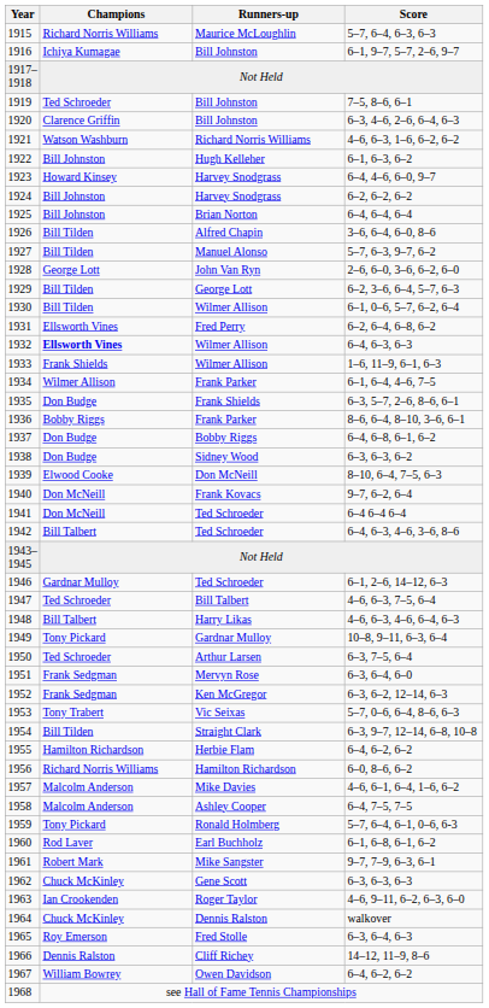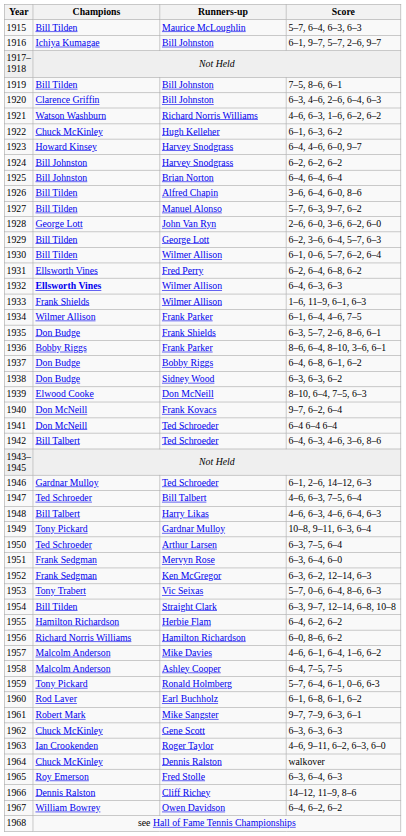1915 | Champions: Richard Norris Williams -> Bill Tilden
1919 | Champions: Ted Schroeder -> Bill Tilden
1922 | Champions: Bill Johnston -> Chuck McKinley
